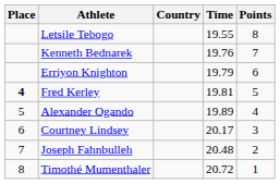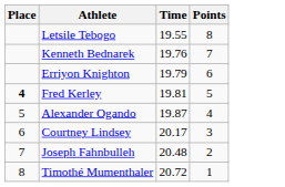- column: Country
Alexander Ogando | Time: 19.89 -> 19.87
